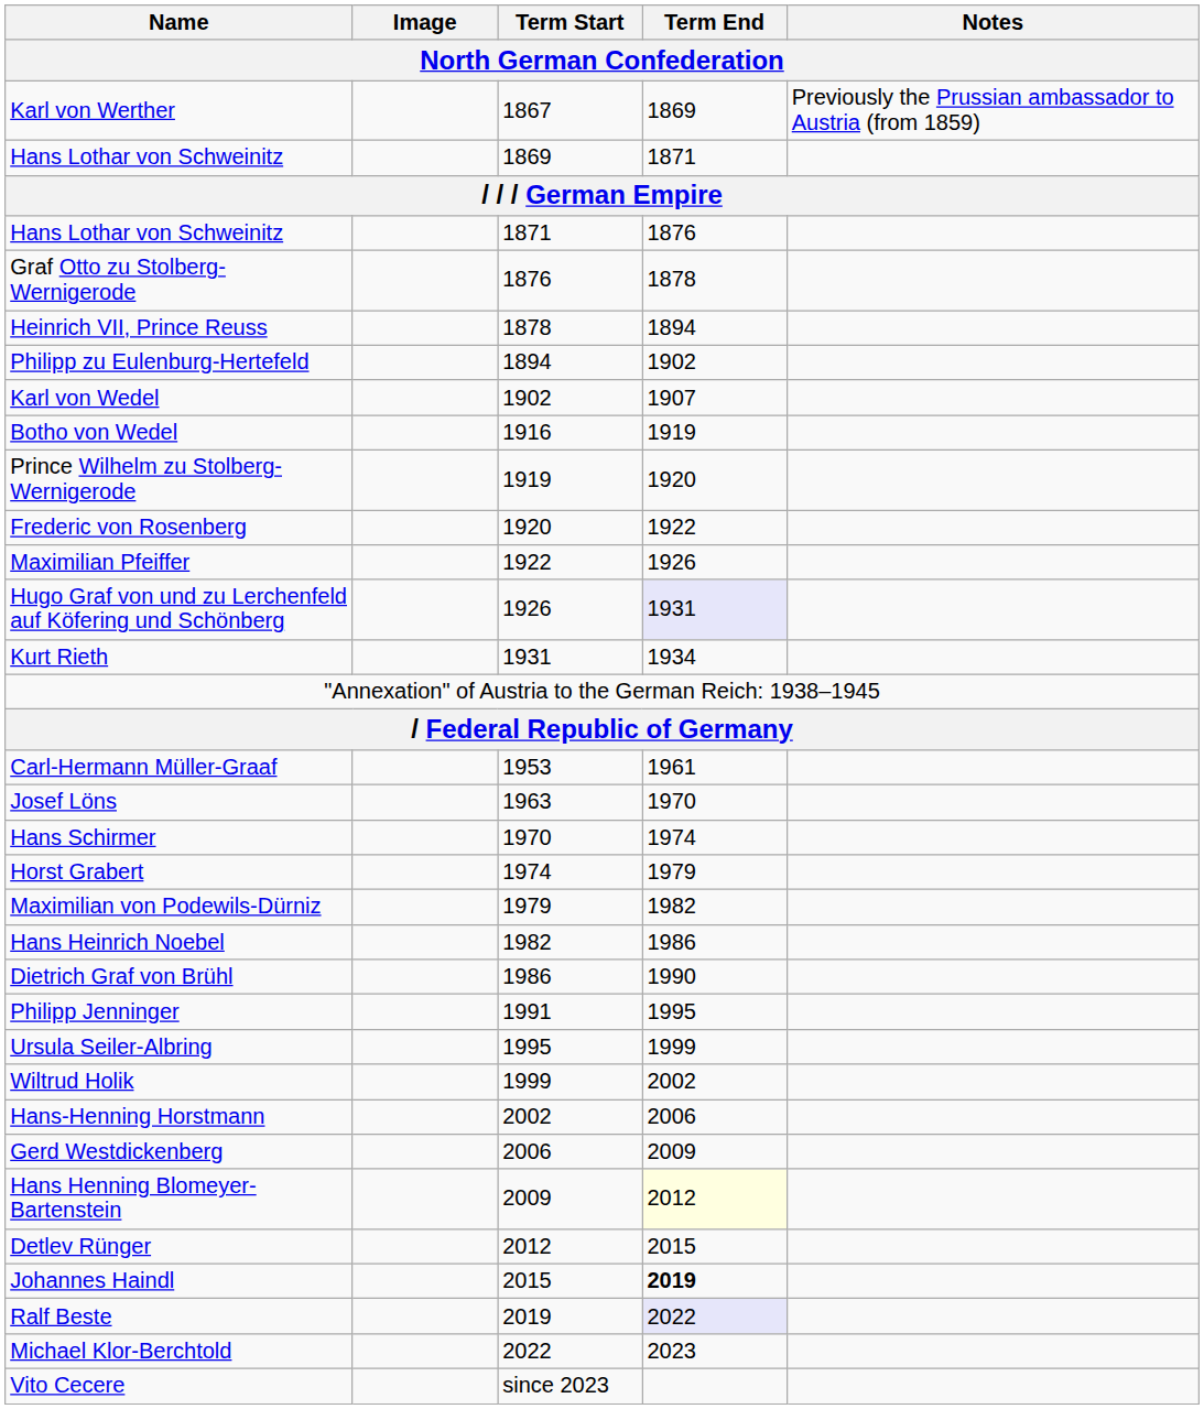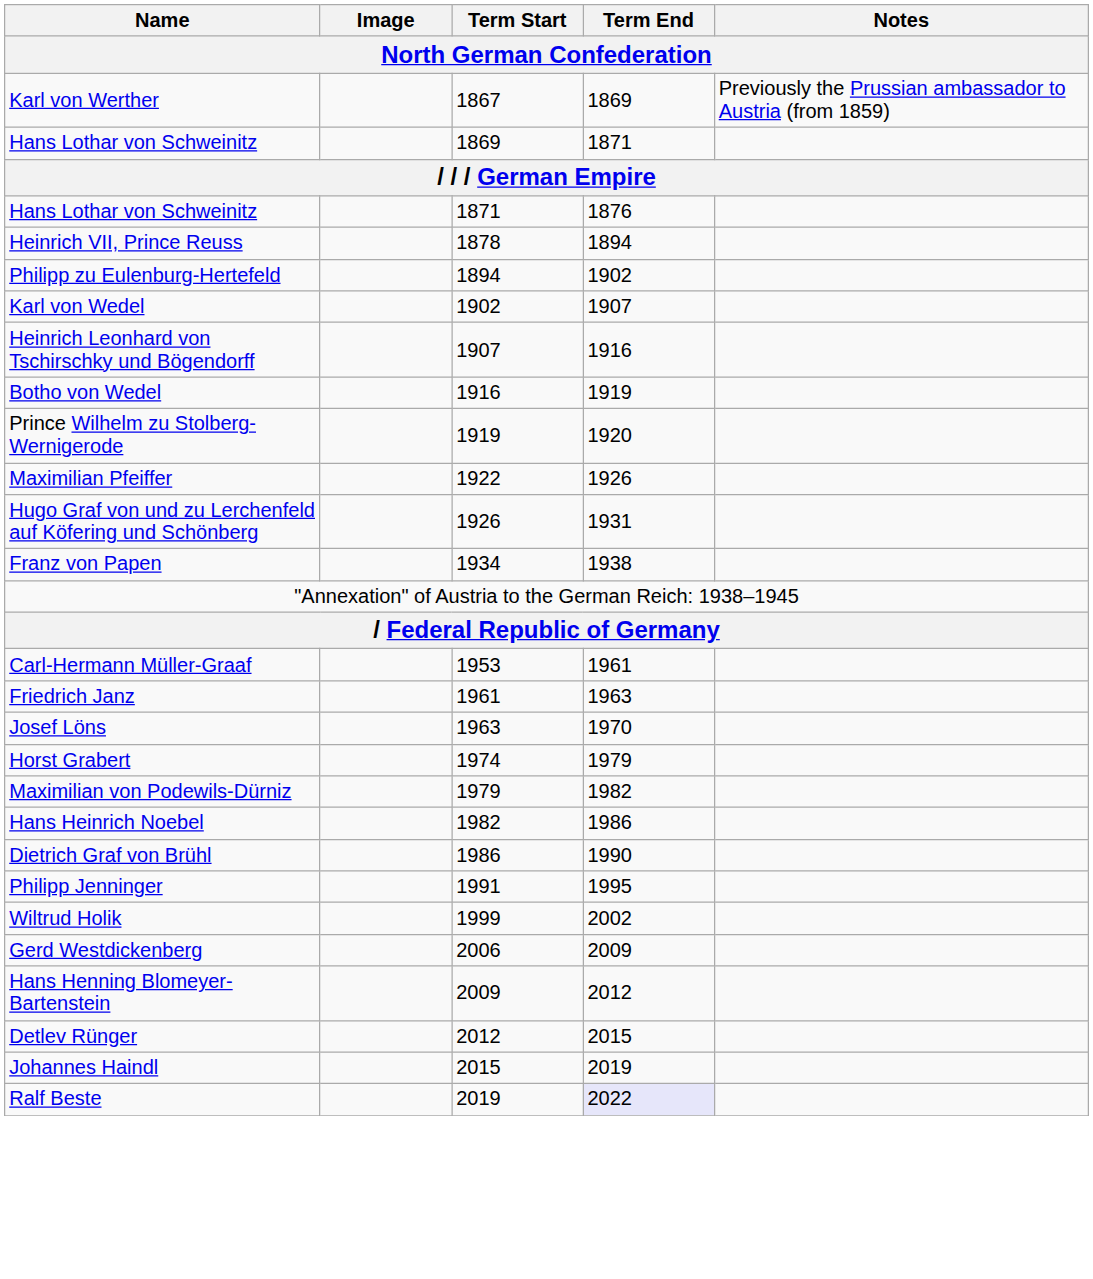- row: Graf Otto zu Stolberg-Wernigerode | 1876 | 1878
+ row: Heinrich Leonhard von Tschirschky und Bögendorff | 1907 | 1916
- row: Frederic von Rosenberg | 1920 | 1922
Hugo Graf von und zu Lerchenfeld auf Köfering und Schönberg | Term End: lavender background -> no background
- row: Kurt Rieth | 1931 | 1934
+ row: Franz von Papen | 1934 | 1938
+ row: Friedrich Janz | 1961 | 1963
- row: Hans Schirmer | 1970 | 1974
- row: Ursula Seiler-Albring | 1995 | 1999
- row: Hans-Henning Horstmann | 2002 | 2006
Hans Henning Blomeyer-Bartenstein | Term End: lightyellow background -> no background
Johannes Haindl | Term End: bold -> normal
- row: Michael Klor-Berchtold | 2022 | 2023
- row: Vito Cecere | since 2023
